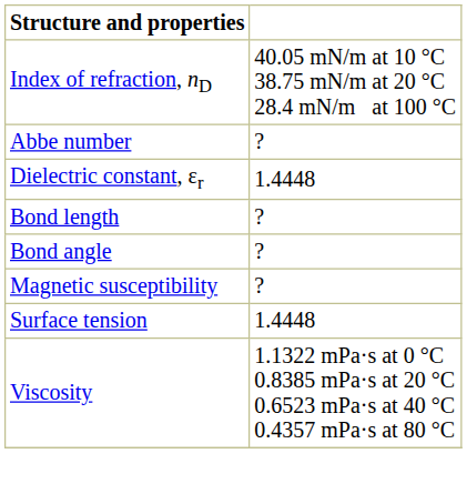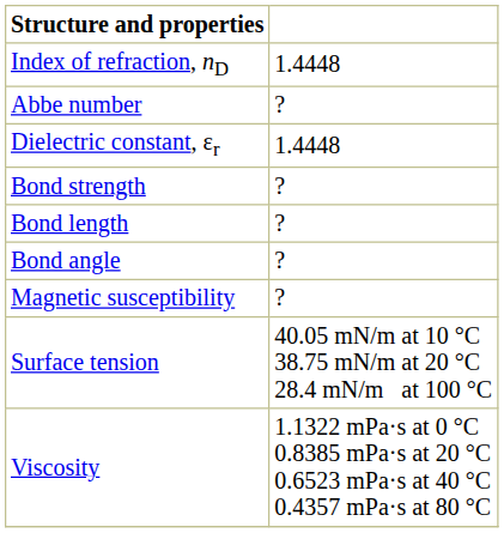Index of refraction, nD | column 2: 40.05 mN/m at 10 °C 38.75 mN/m at 20 °C 28.4 mN/m at 100 °C -> 1.4448
+ row: Bond strength | ?
Surface tension | column 2: 1.4448 -> 40.05 mN/m at 10 °C 38.75 mN/m at 20 °C 28.4 mN/m at 100 °C
